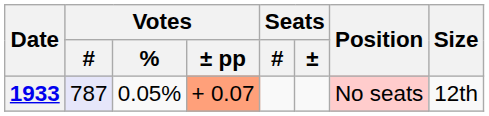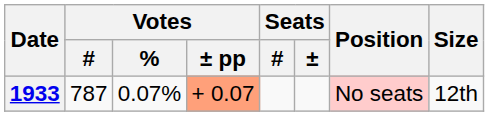1933 | Votes / #: lavender background -> no background
1933 | Votes / %: 0.05% -> 0.07%
